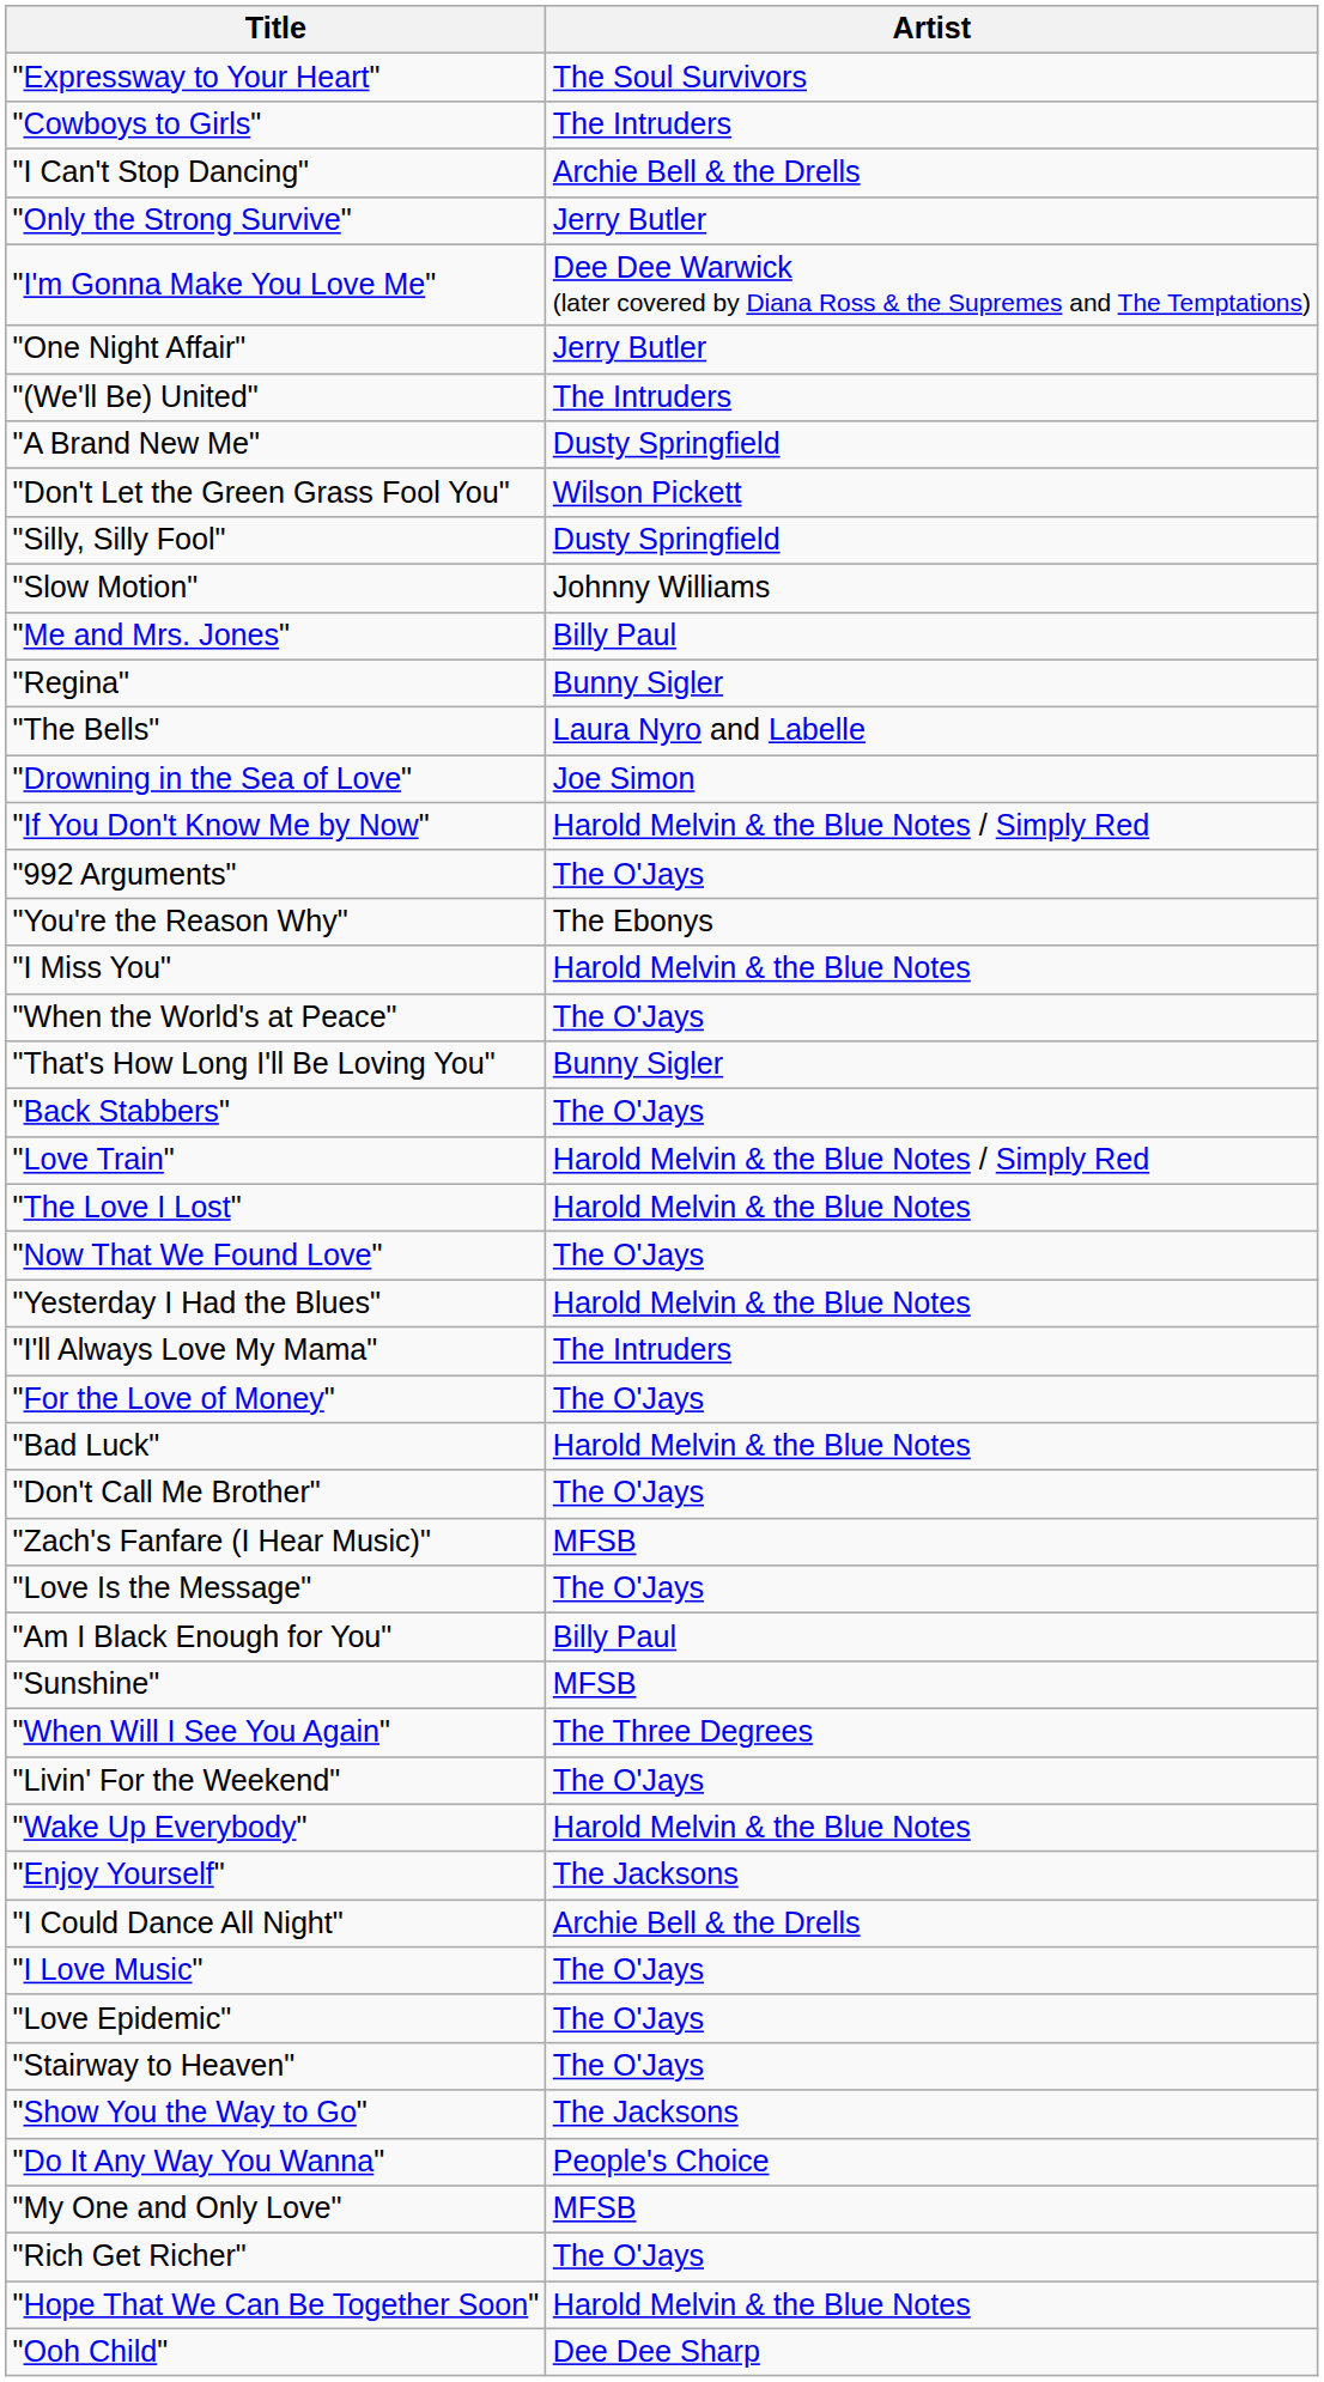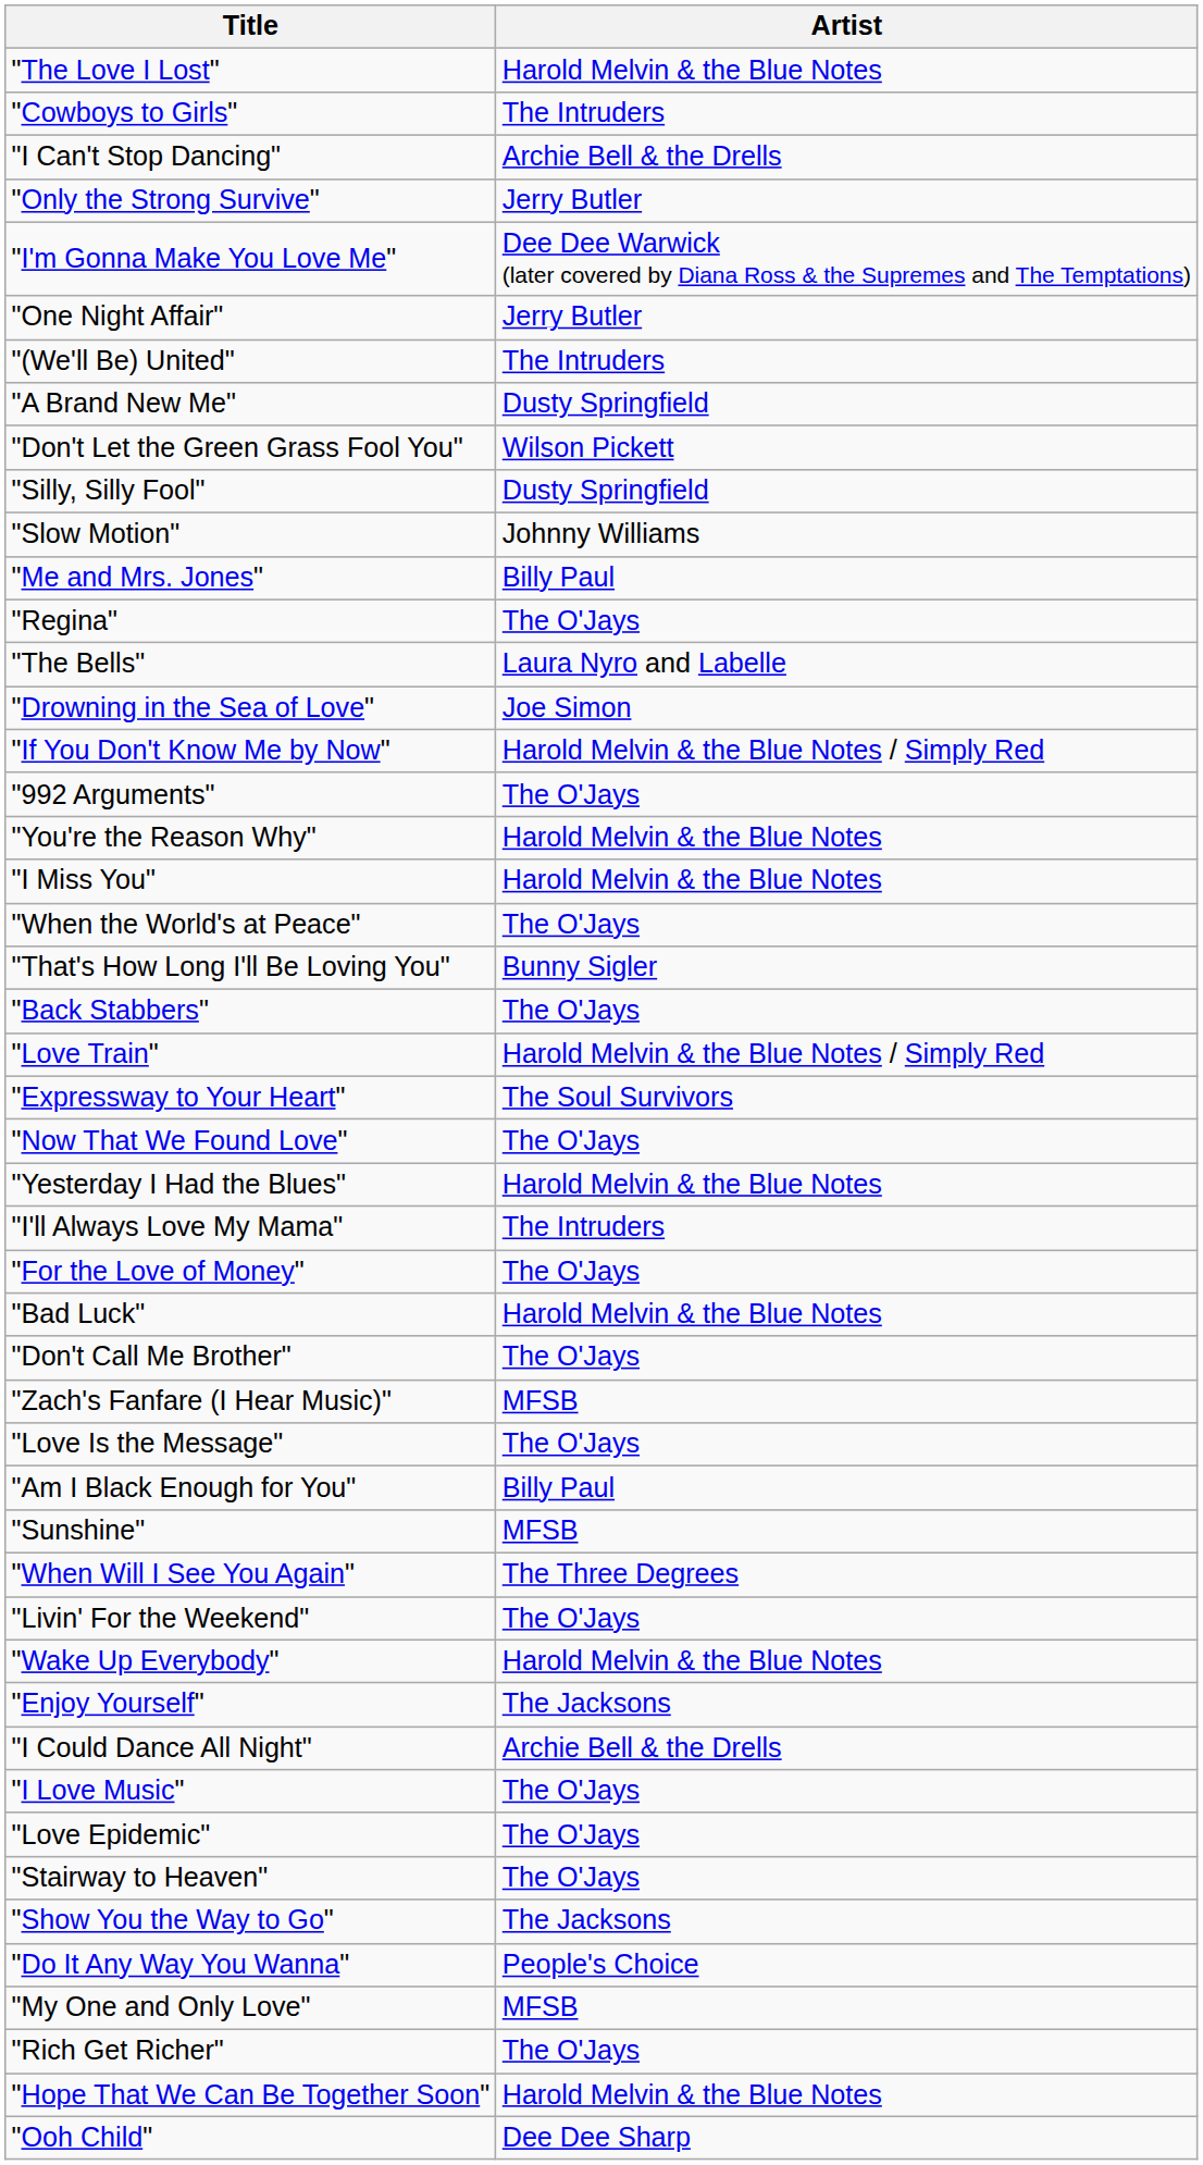rows swapped: "Expressway to Your Heart" <-> "The Love I Lost"
"Regina" | Artist: Bunny Sigler -> The O'Jays
"You're the Reason Why" | Artist: The Ebonys -> Harold Melvin & the Blue Notes
